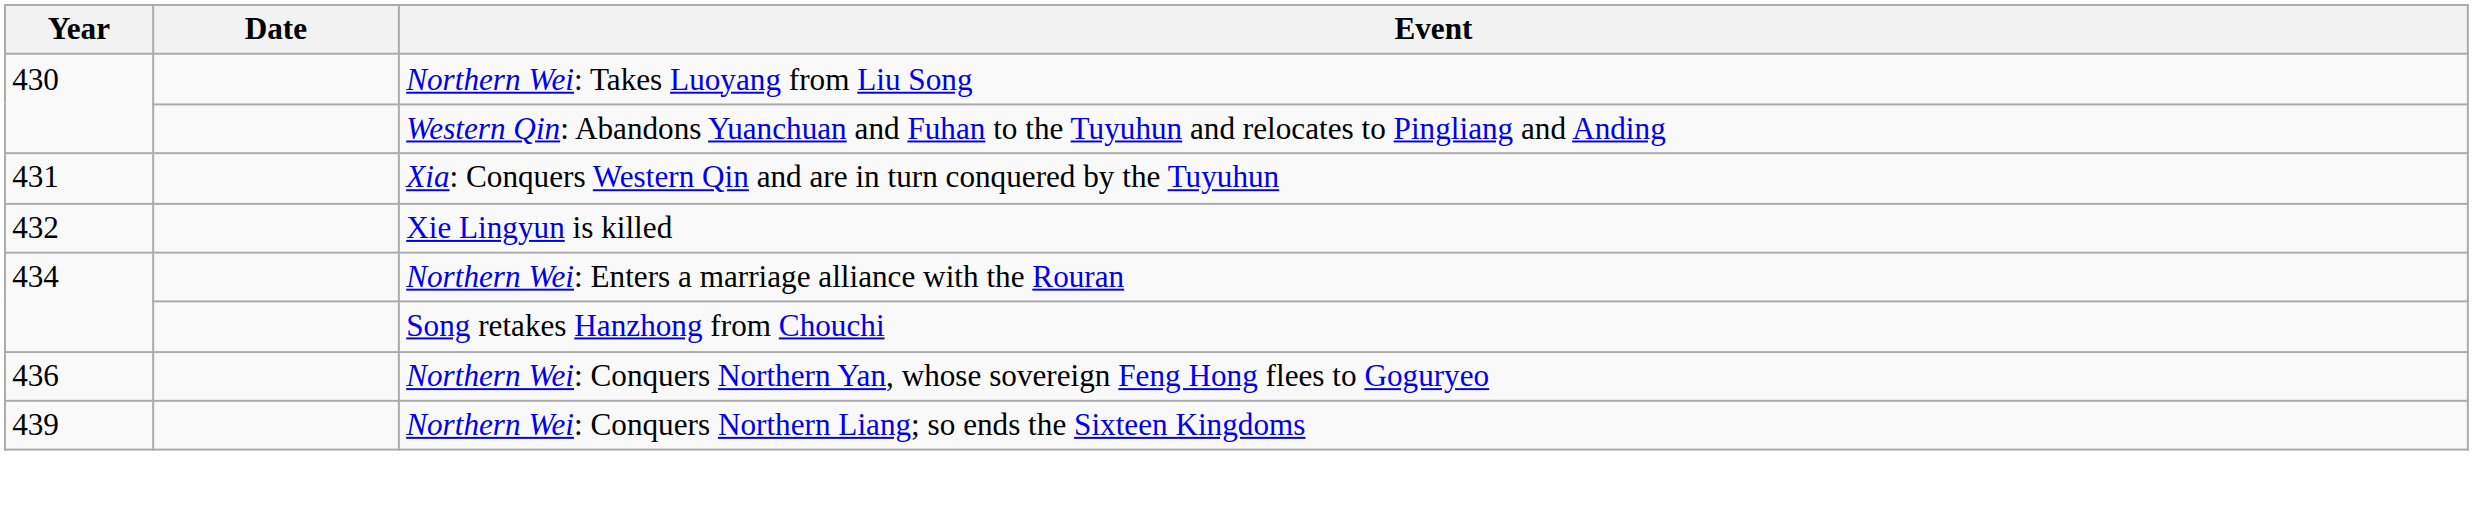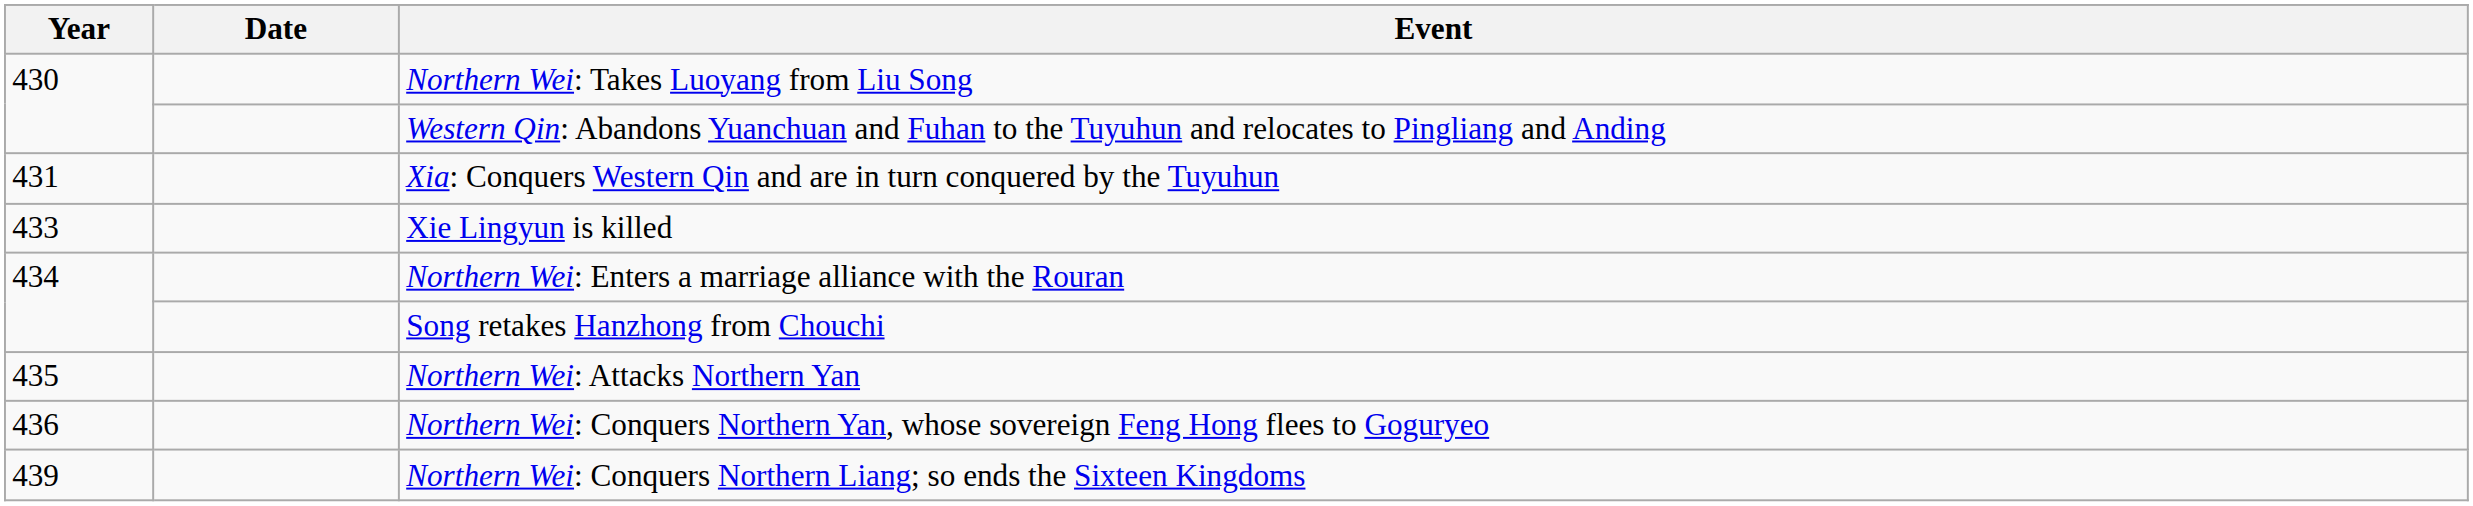Xie Lingyun is killed | Year: 432 -> 433
+ row: 435 | Northern Wei: Attacks Northern Yan
